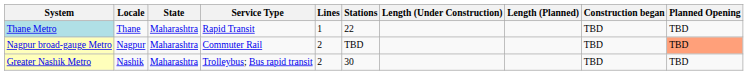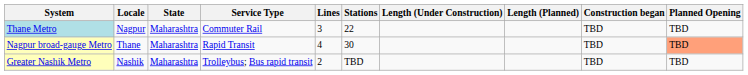Thane Metro | Locale: Thane -> Nagpur
Thane Metro | Service Type: Rapid Transit -> Commuter Rail
Thane Metro | Lines: 1 -> 3
Nagpur broad-gauge Metro | Locale: Nagpur -> Thane
Nagpur broad-gauge Metro | Service Type: Commuter Rail -> Rapid Transit
Nagpur broad-gauge Metro | Lines: 2 -> 4
Nagpur broad-gauge Metro | Stations: TBD -> 30
Greater Nashik Metro | Stations: 30 -> TBD
